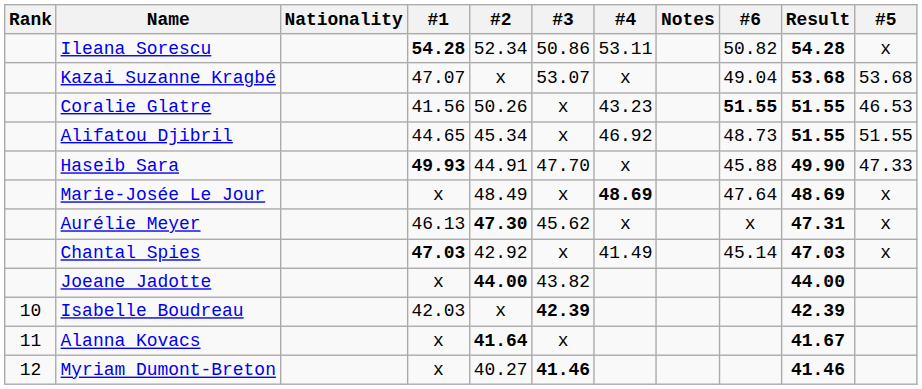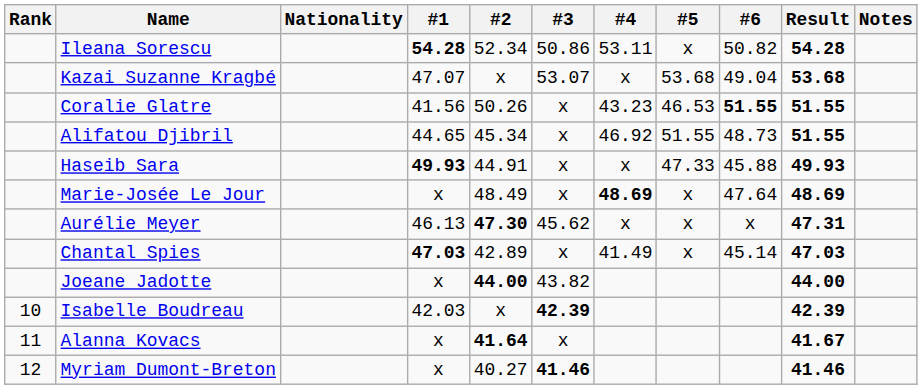columns swapped: #5 <-> Notes
Haseib Sara | #3: 47.70 -> x
Haseib Sara | Result: 49.90 -> 49.93
Chantal Spies | #2: 42.92 -> 42.89
